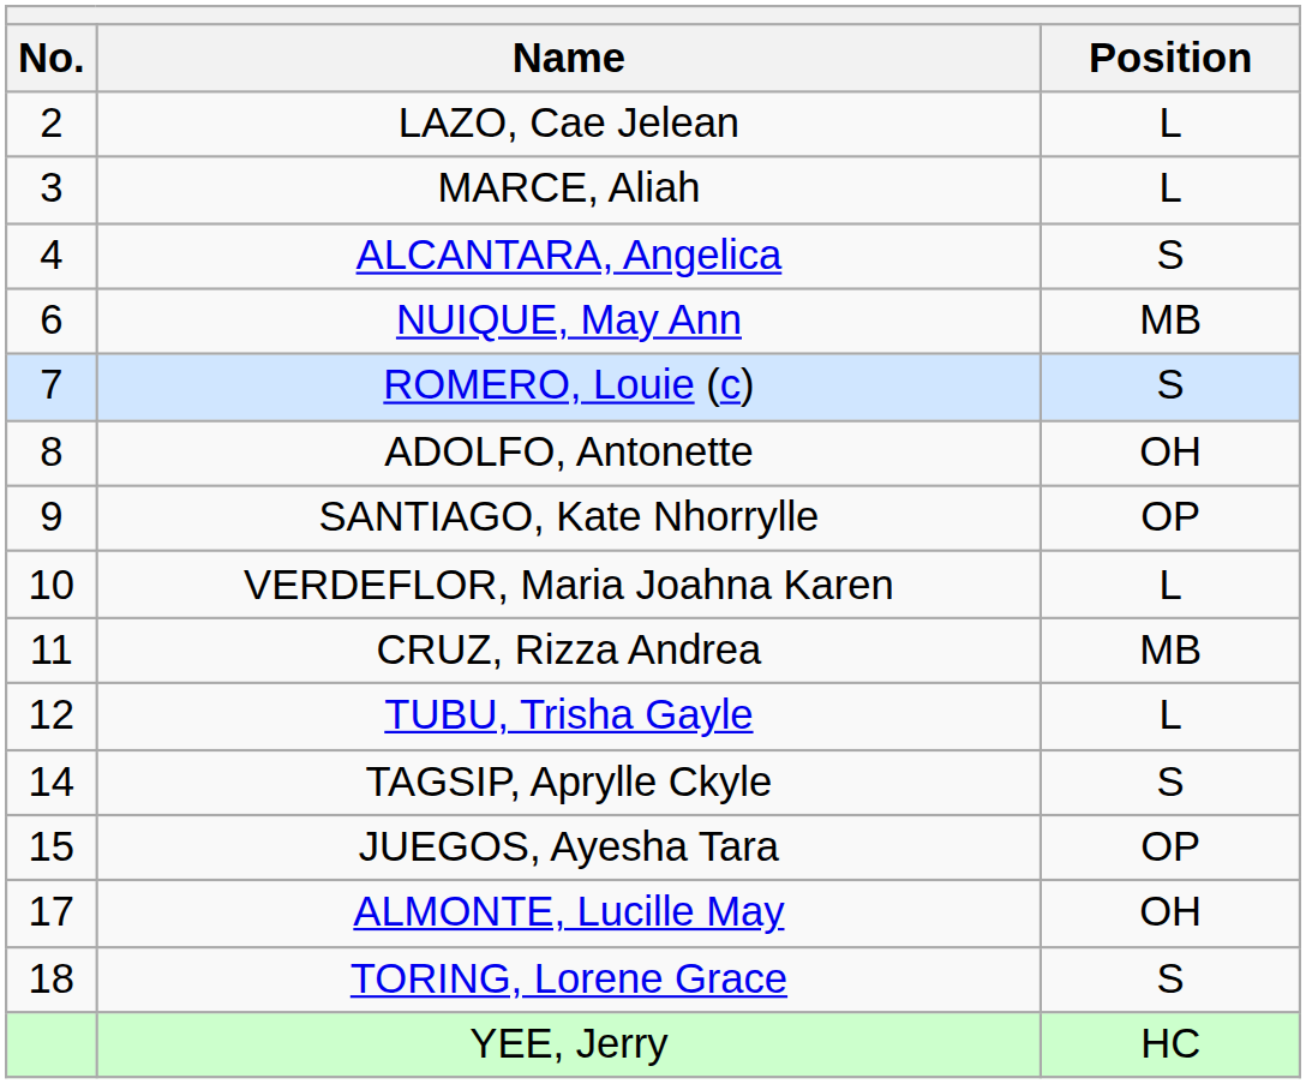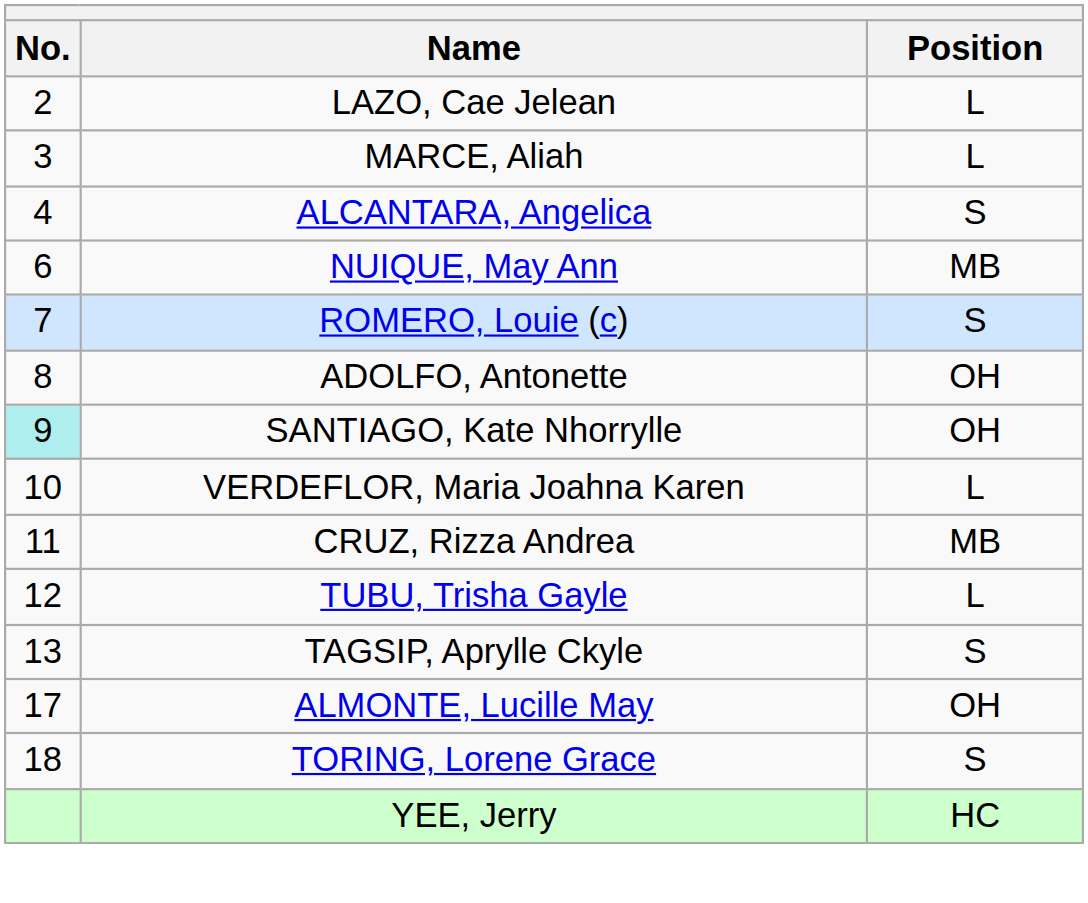SANTIAGO, Kate Nhorrylle | No.: no background -> paleturquoise background
SANTIAGO, Kate Nhorrylle | Position: OP -> OH
TAGSIP, Aprylle Ckyle | No.: 14 -> 13
- row: 15 | JUEGOS, Ayesha Tara | OP
